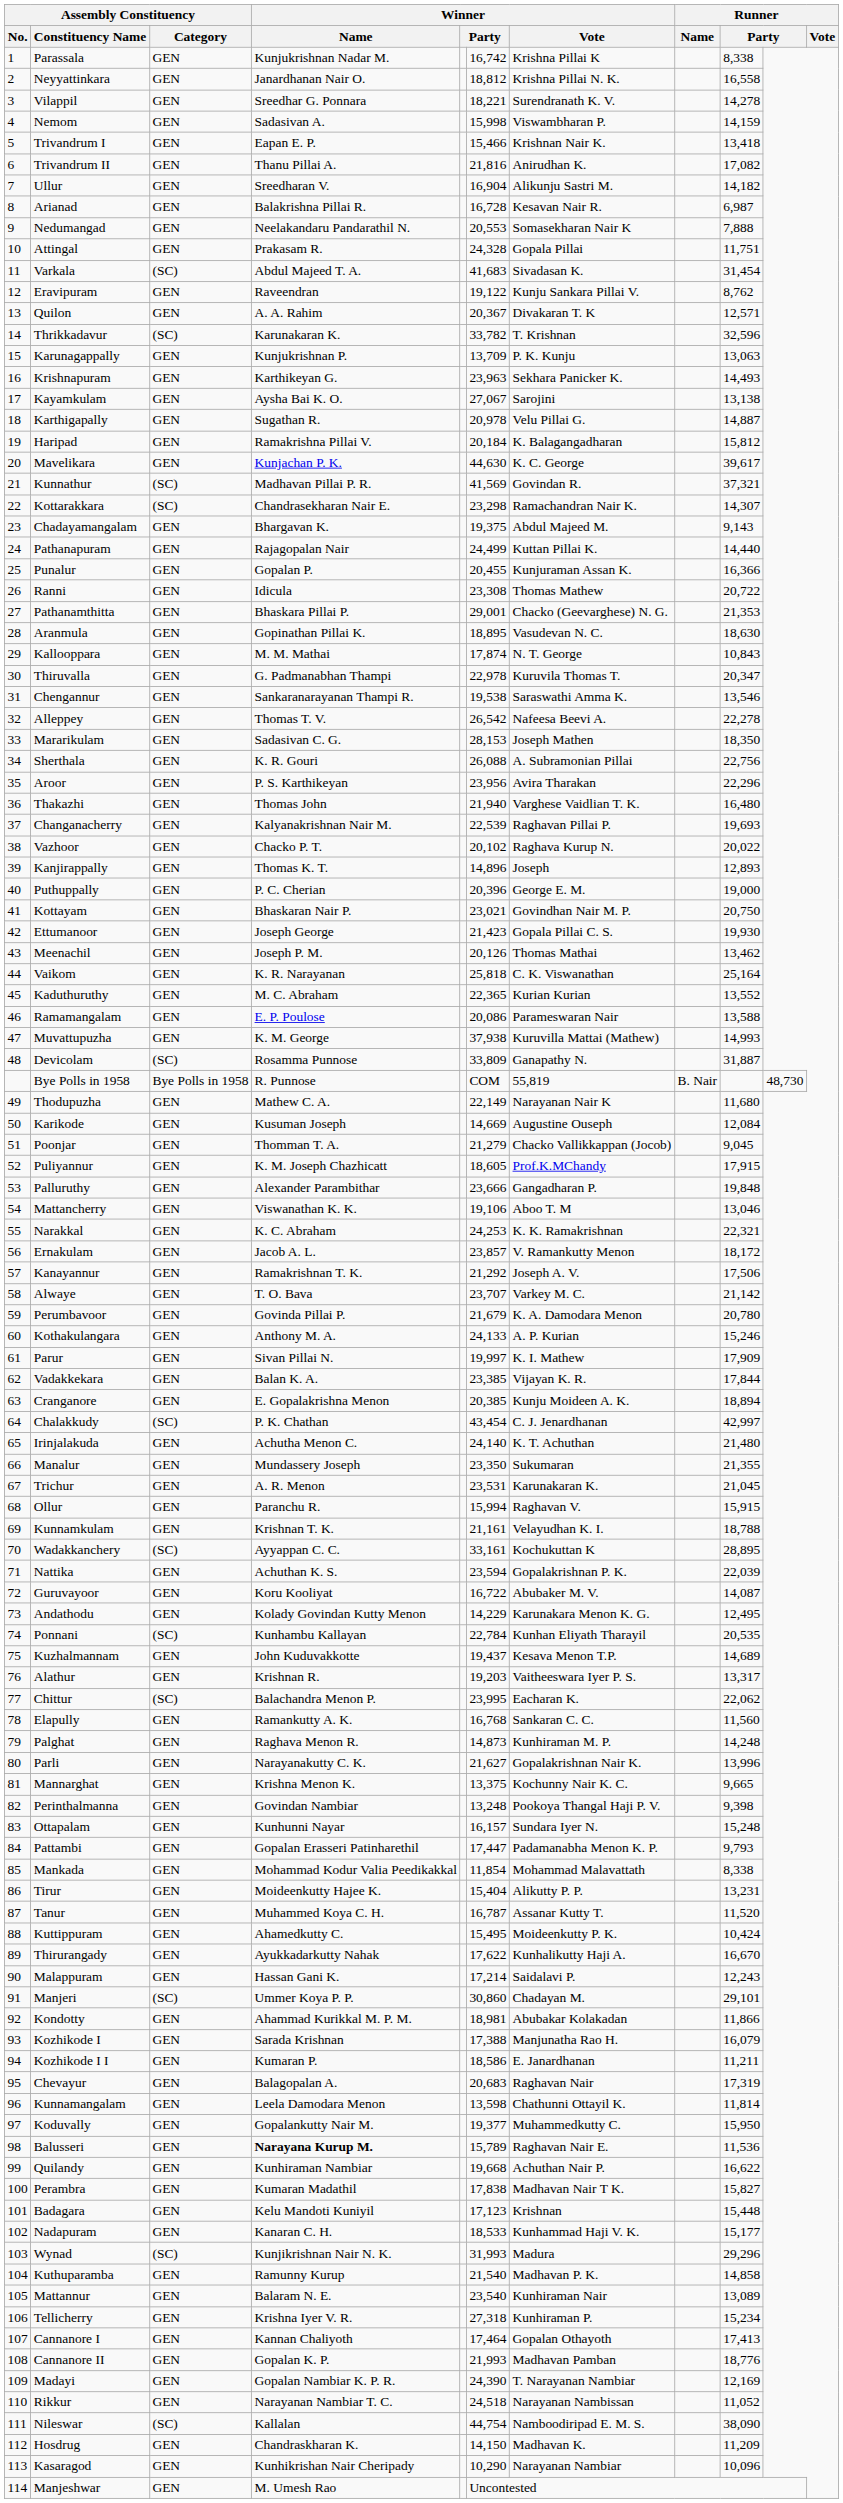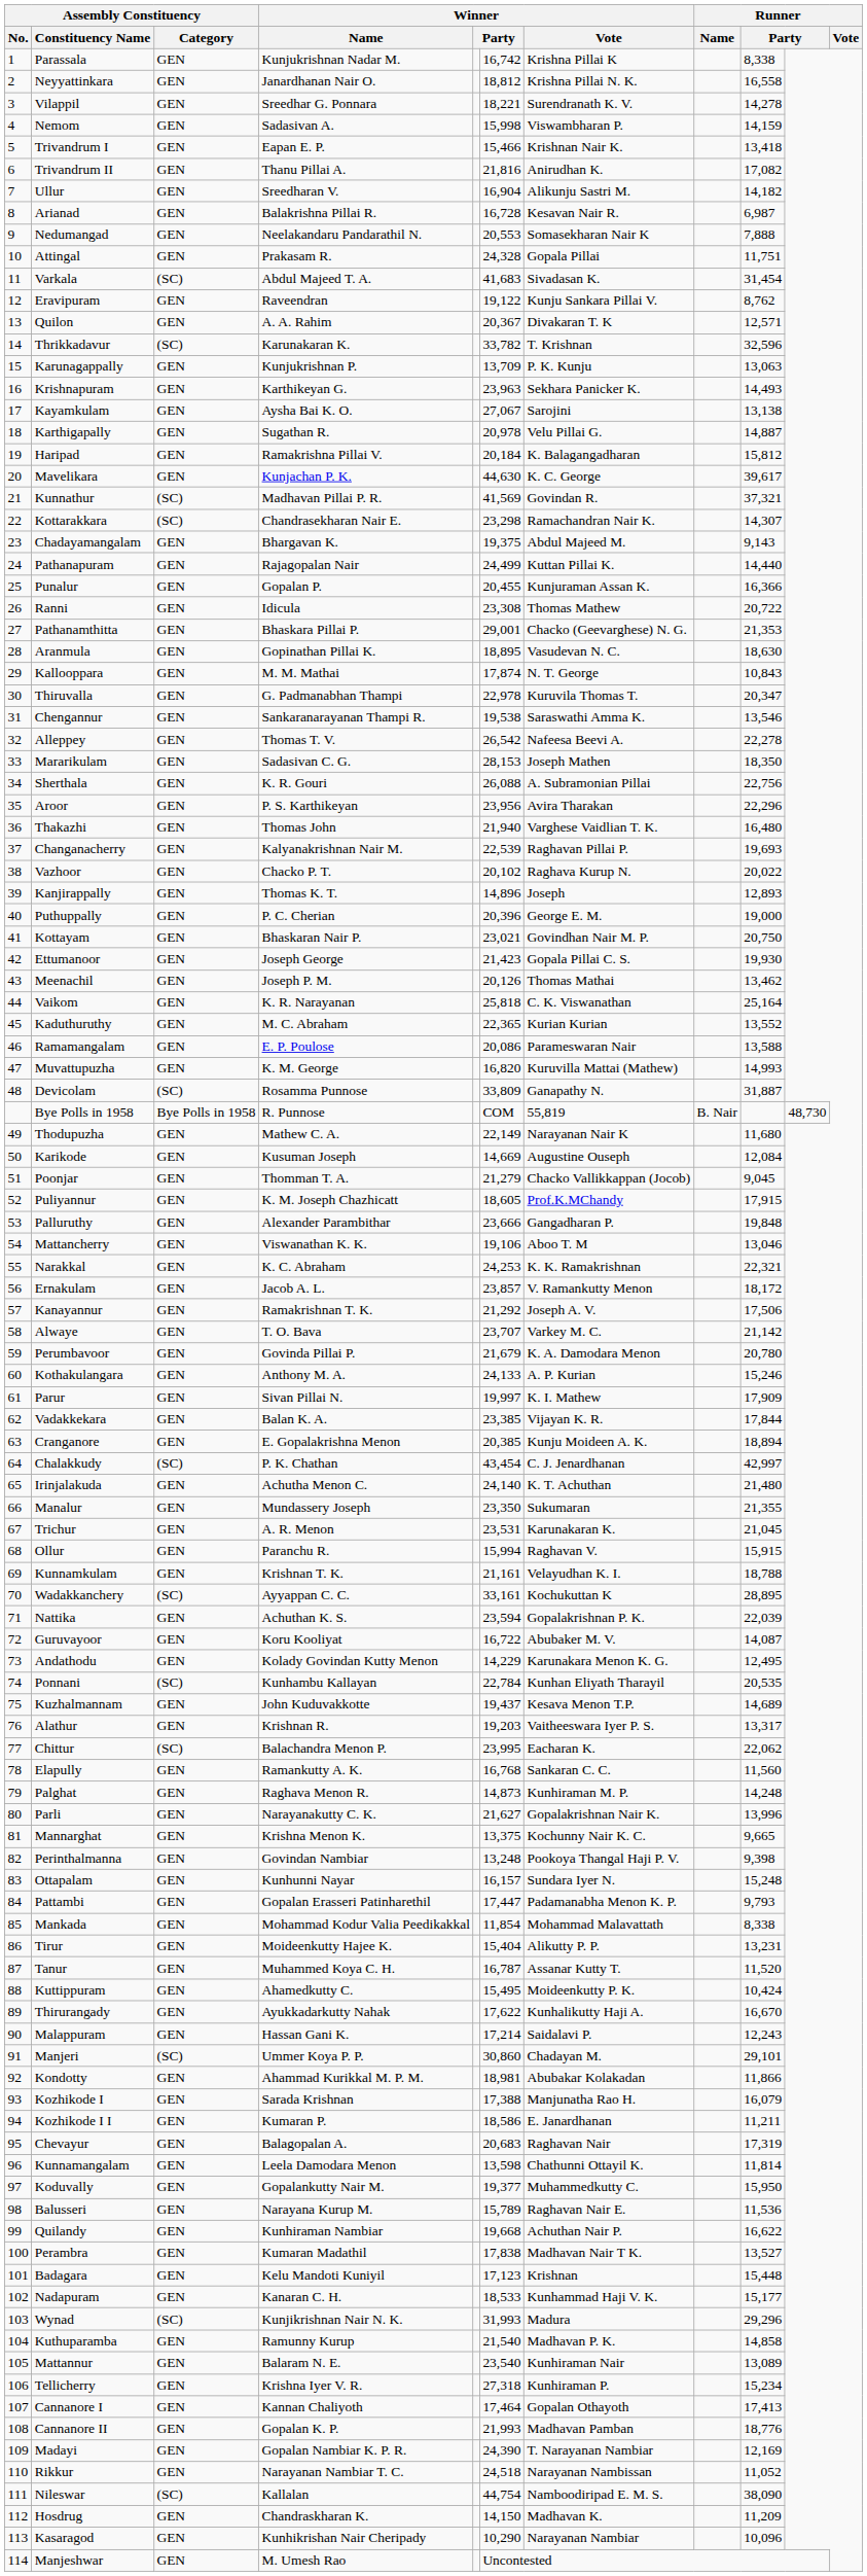Muvattupuzha | column 6: 37,938 -> 16,820
Balusseri | Winner / Name: bold -> normal
Perambra | column 9: 15,827 -> 13,527
